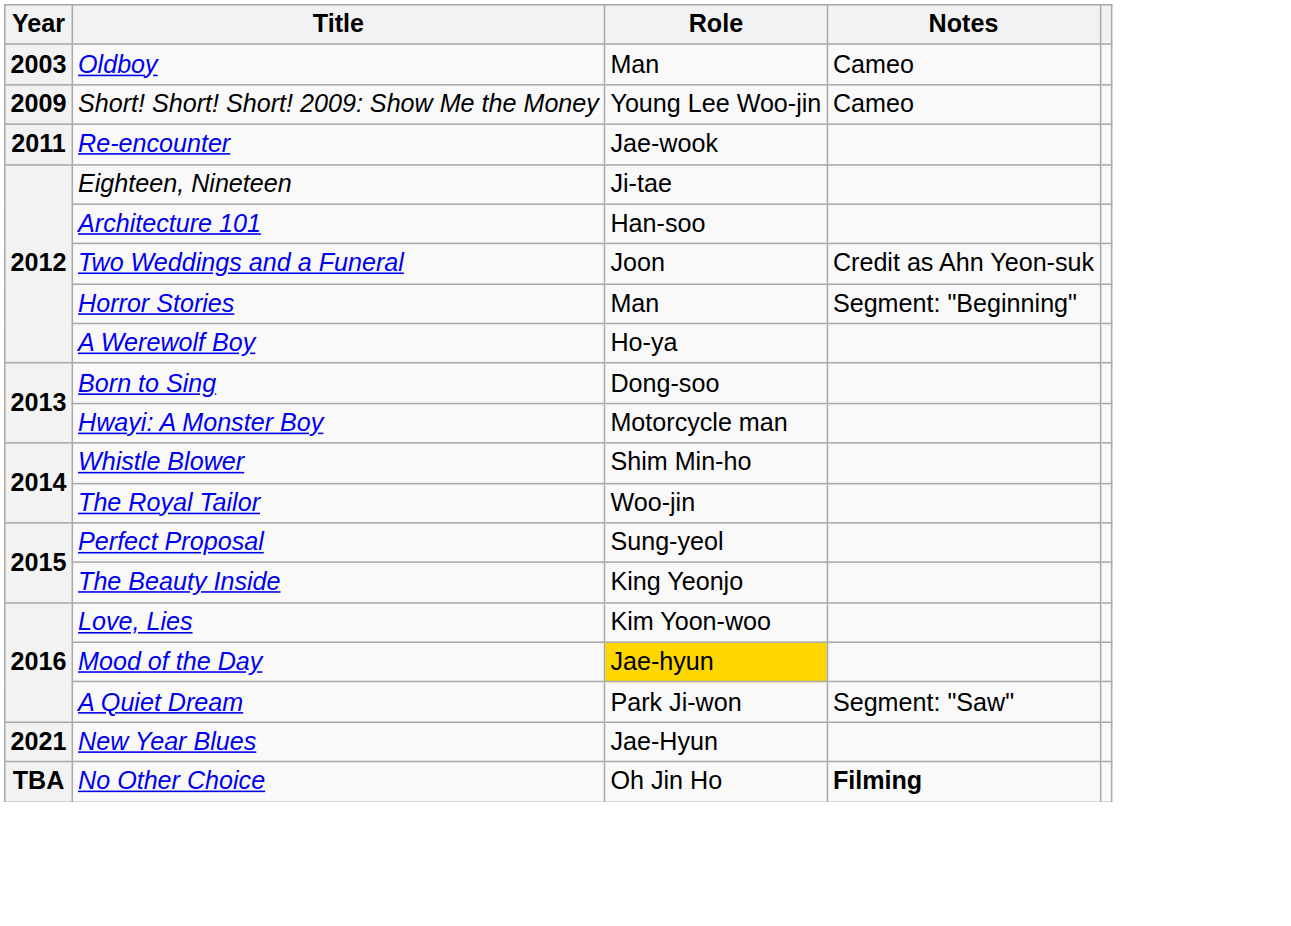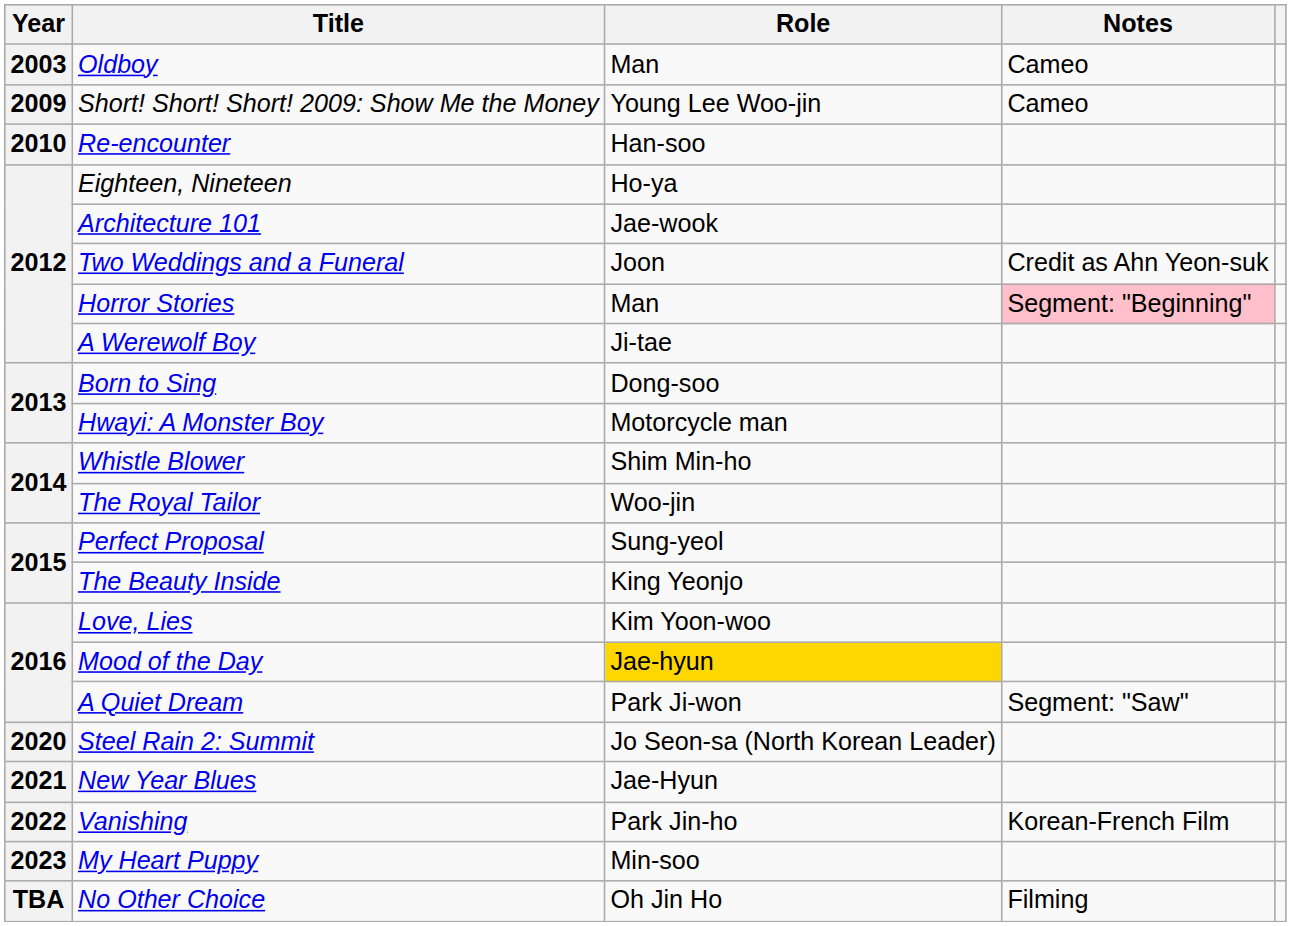Re-encounter | Year: 2011 -> 2010
Re-encounter | Role: Jae-wook -> Han-soo
Eighteen, Nineteen | Role: Ji-tae -> Ho-ya
Architecture 101 | Role: Han-soo -> Jae-wook
Horror Stories | Notes: no background -> pink background
A Werewolf Boy | Role: Ho-ya -> Ji-tae
+ row: 2020 | Steel Rain 2: Summit | Jo Seon-sa (North Korean Leader)
+ row: 2022 | Vanishing | Park Jin-ho | Korean-French Film
+ row: 2023 | My Heart Puppy | Min-soo
No Other Choice | Notes: bold -> normal
